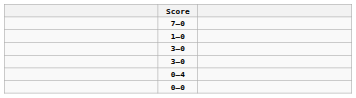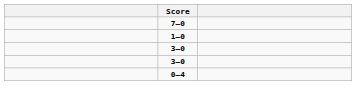- row: 0–0
